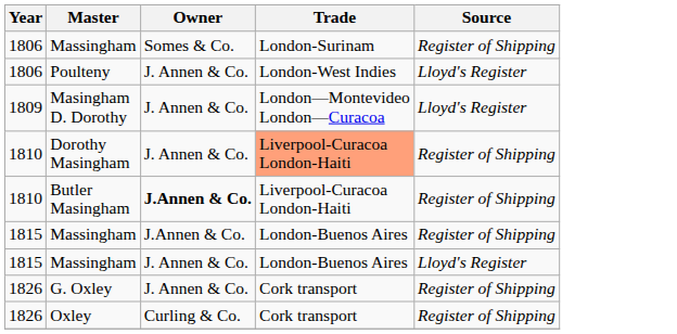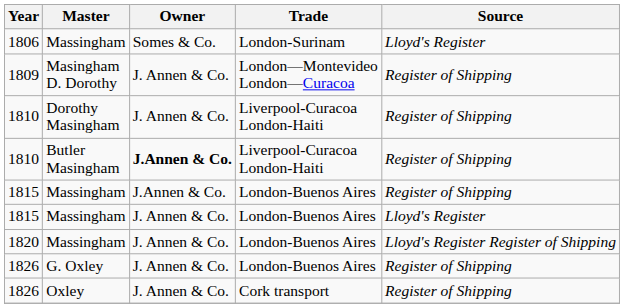1806 / Massingham | Source: Register of Shipping -> Lloyd's Register
- row: 1806 | Poulteny | J. Annen & Co. | London-West Indies | Lloyd's Register
Masingham D. Dorothy | Source: Lloyd's Register -> Register of Shipping
Dorothy Masingham | Trade: lightsalmon background -> no background
+ row: 1820 | Massingham | J. Annen & Co. | London-Buenos Aires | Lloyd's Register Register of Shipping
G. Oxley | Trade: Cork transport -> London-Buenos Aires
Oxley | Owner: Curling & Co. -> J. Annen & Co.
